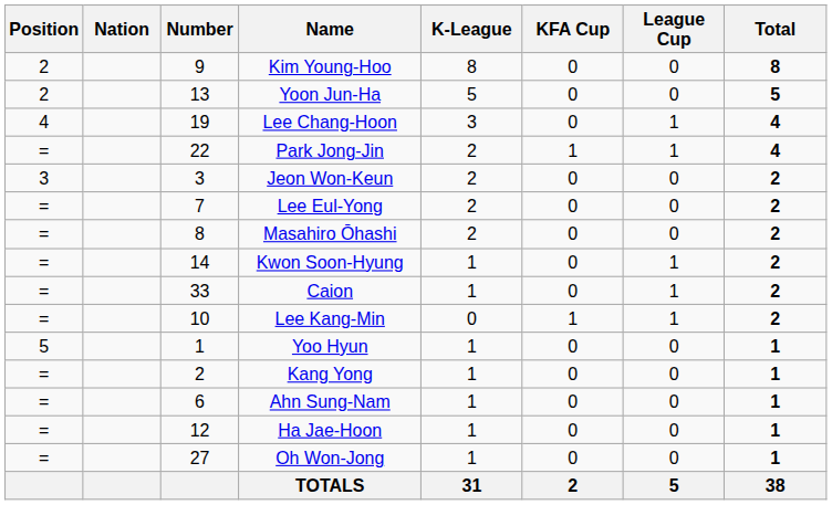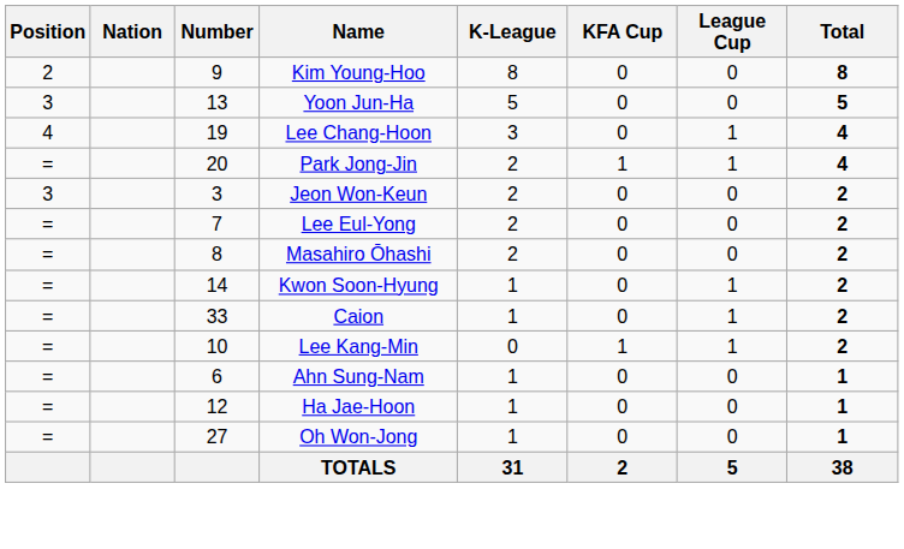Yoon Jun-Ha | Position: 2 -> 3
Park Jong-Jin | Number: 22 -> 20
- row: 5 | 1 | Yoo Hyun | 1 | 0 | 0 | 1
- row: = | 2 | Kang Yong | 1 | 0 | 0 | 1
